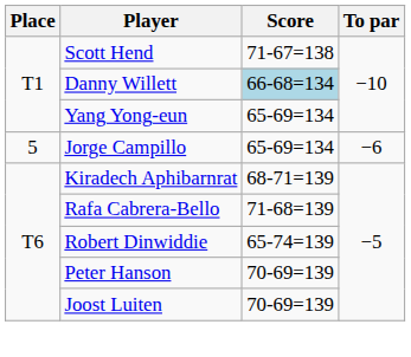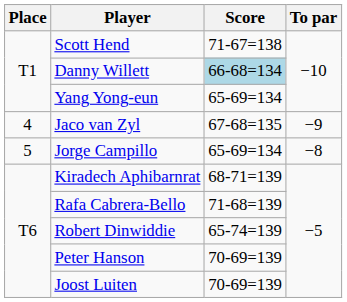+ row: 4 | Jaco van Zyl | 67-68=135 | −9
Jorge Campillo | To par: −6 -> −8
